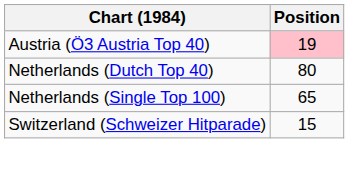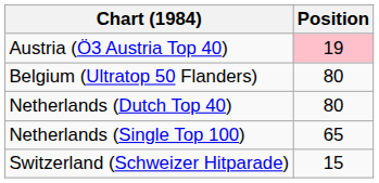+ row: Belgium (Ultratop 50 Flanders) | 80
